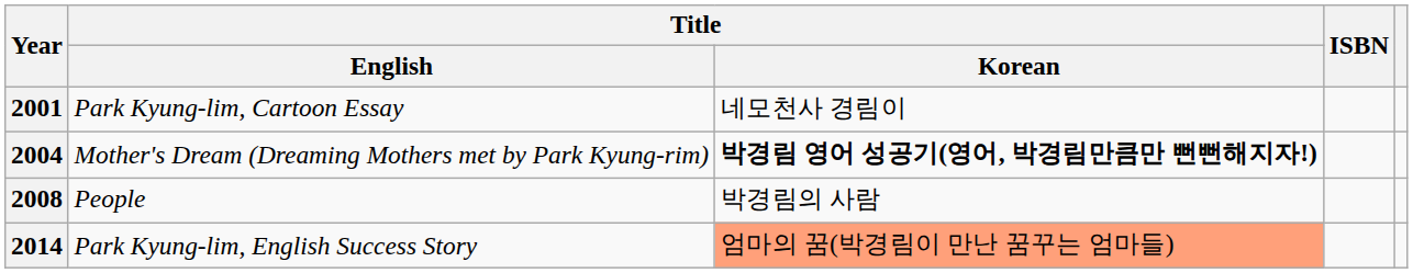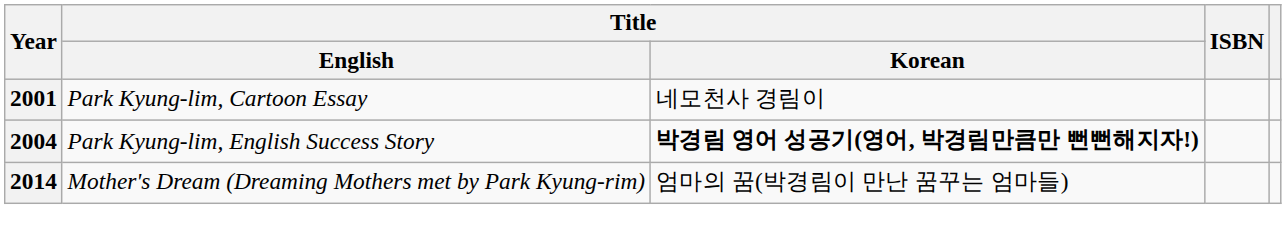2004 | Title / English: Mother's Dream (Dreaming Mothers met by Park Kyung-rim) -> Park Kyung-lim, English Success Story
- row: 2008 | People | 박경림의 사람
2014 | Title / English: Park Kyung-lim, English Success Story -> Mother's Dream (Dreaming Mothers met by Park Kyung-rim)
2014 | Title / Korean: lightsalmon background -> no background
